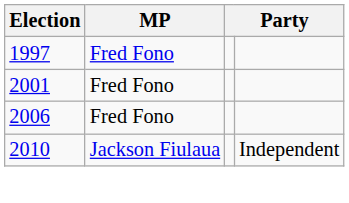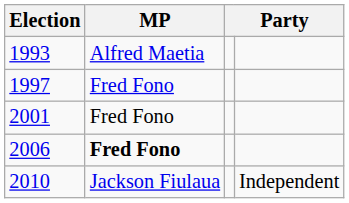+ row: 1993 | Alfred Maetia
2006 | MP: normal -> bold
